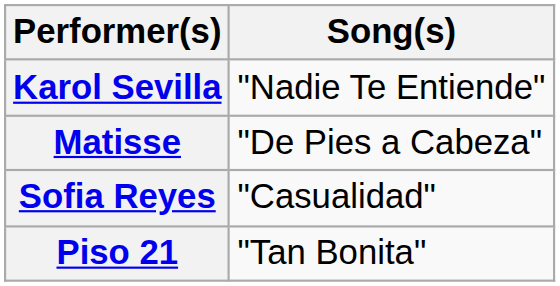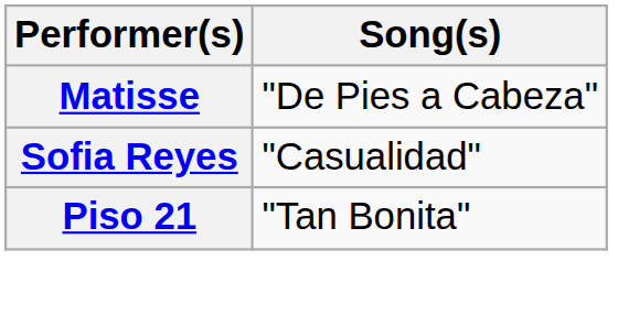- row: Karol Sevilla | "Nadie Te Entiende"
